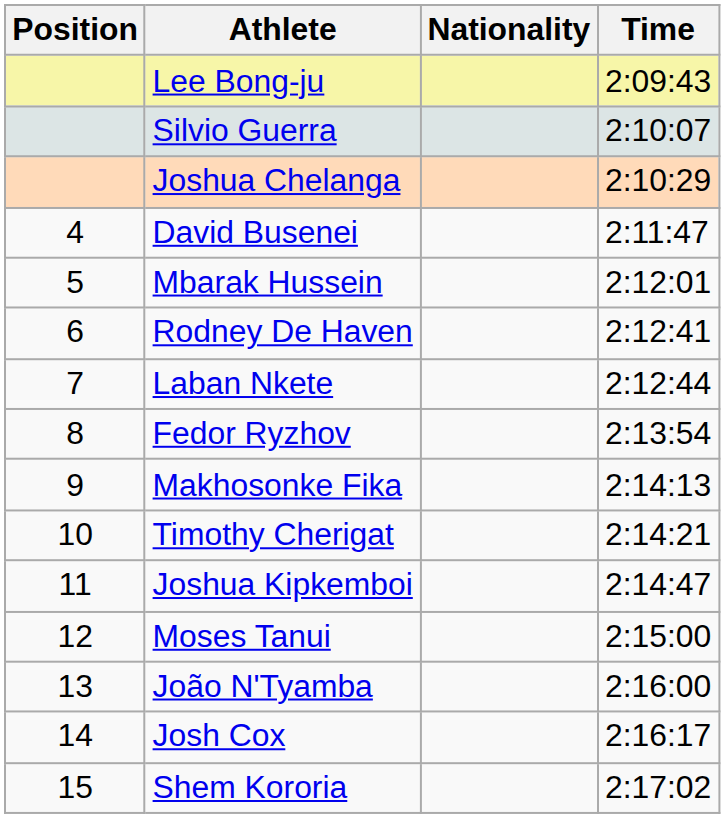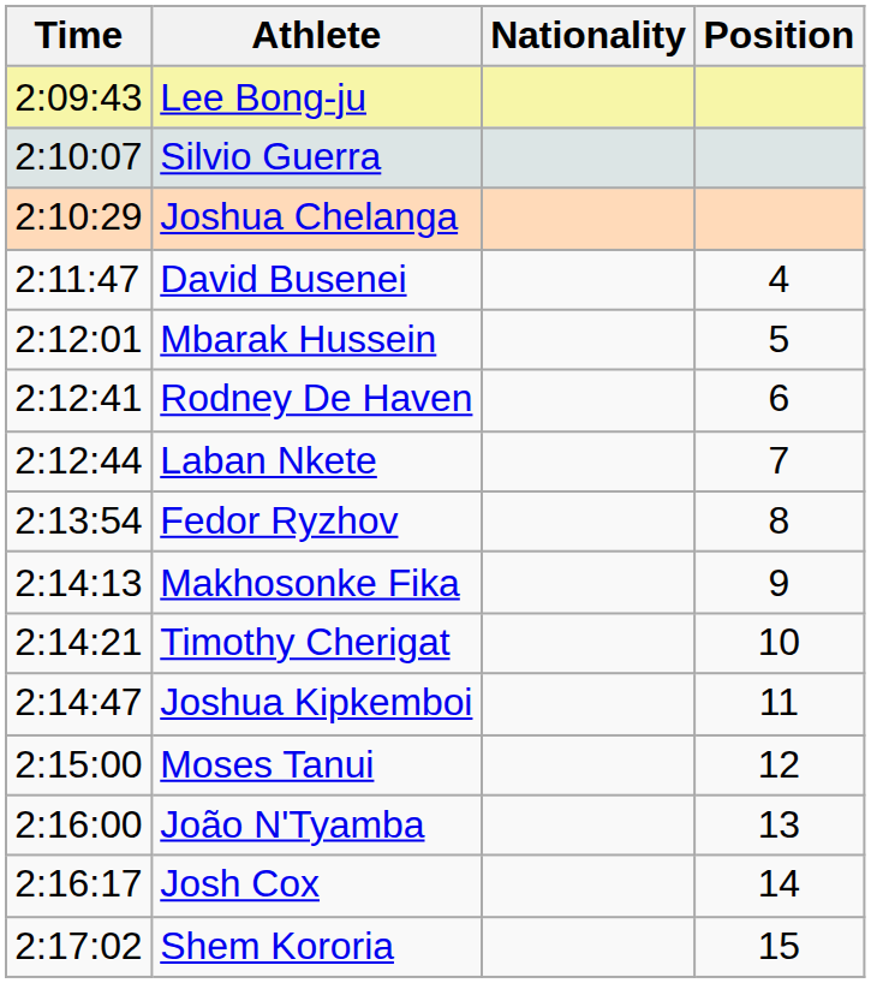columns swapped: Position <-> Time
